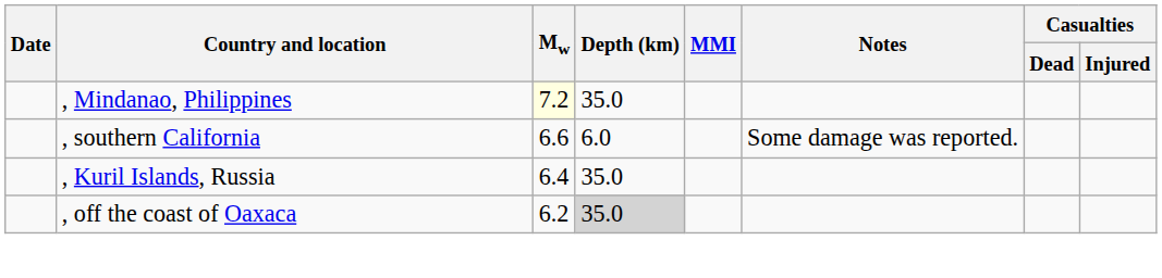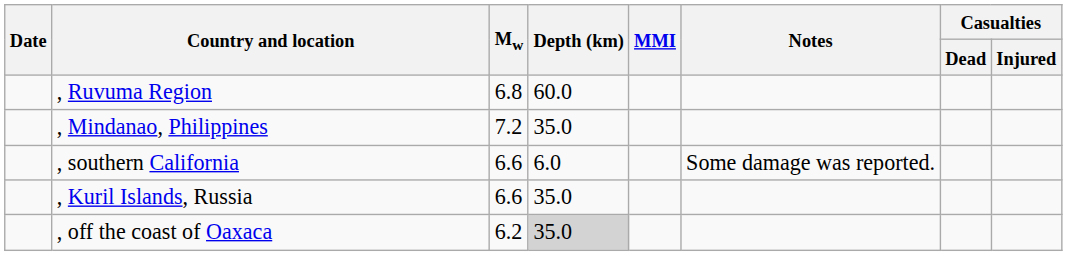+ row: , Ruvuma Region | 6.8 | 60.0
, Mindanao, Philippines | Mw: lightyellow background -> no background
, Kuril Islands, Russia | Mw: 6.4 -> 6.6
